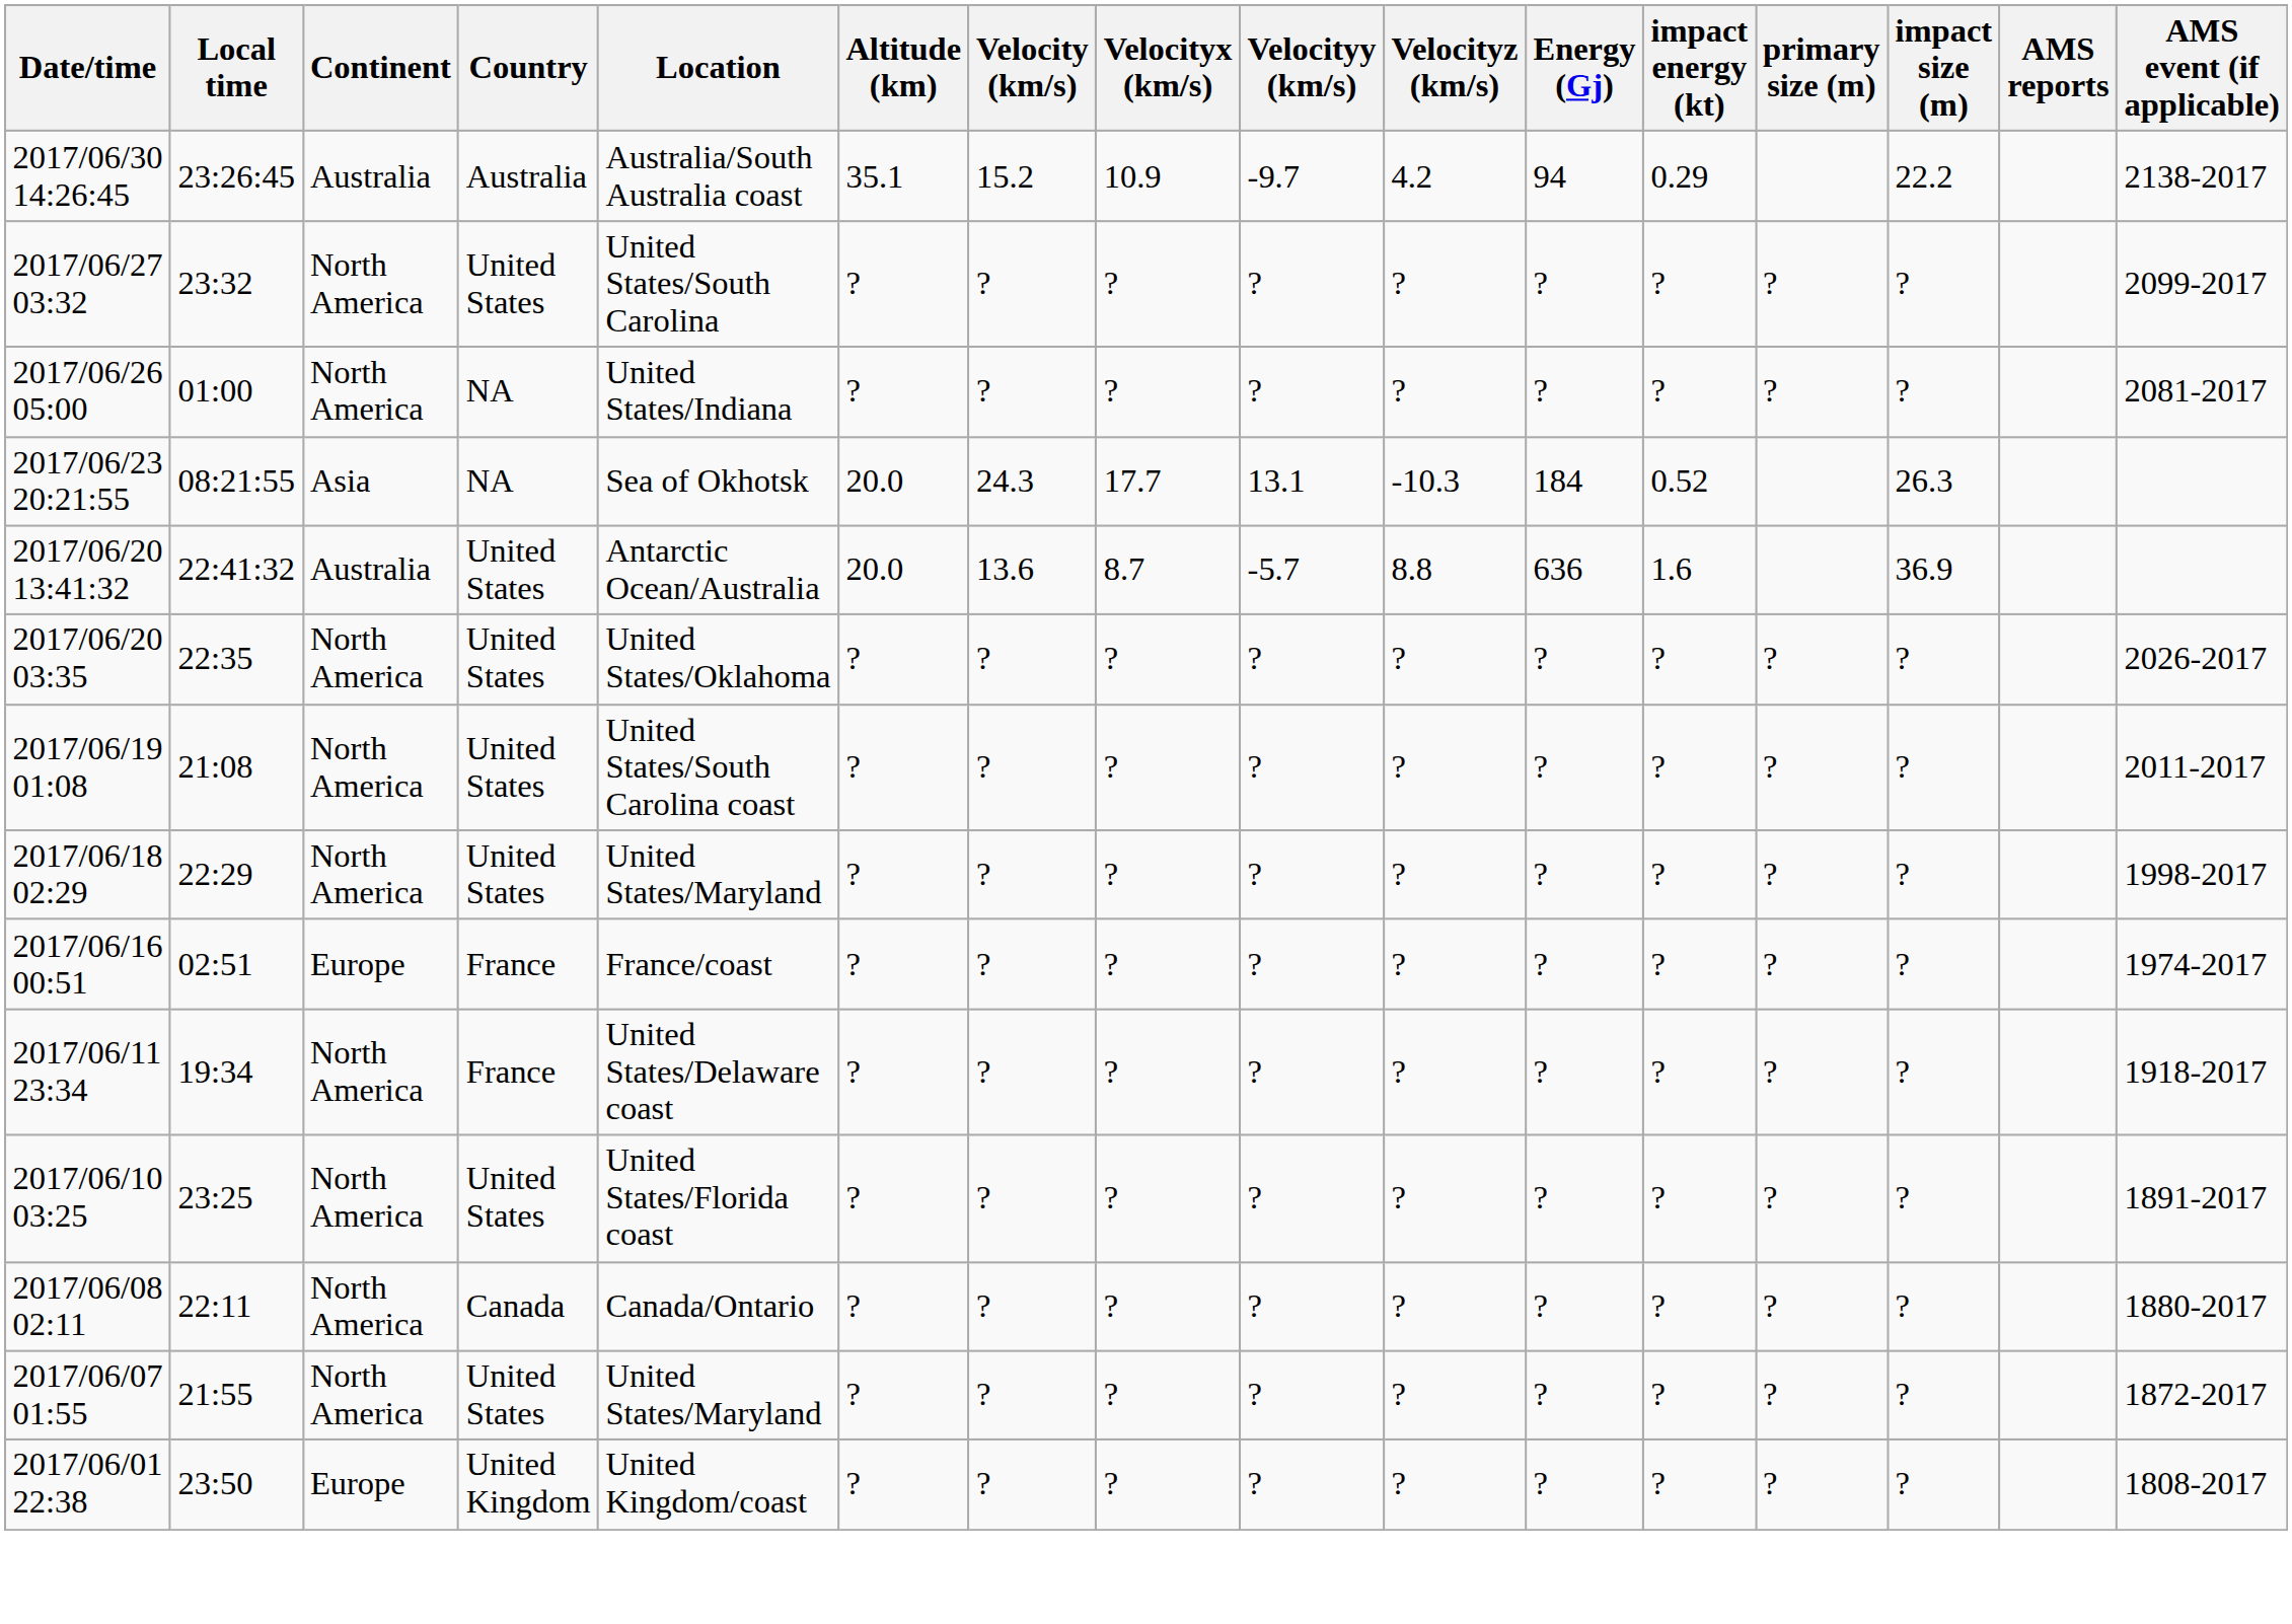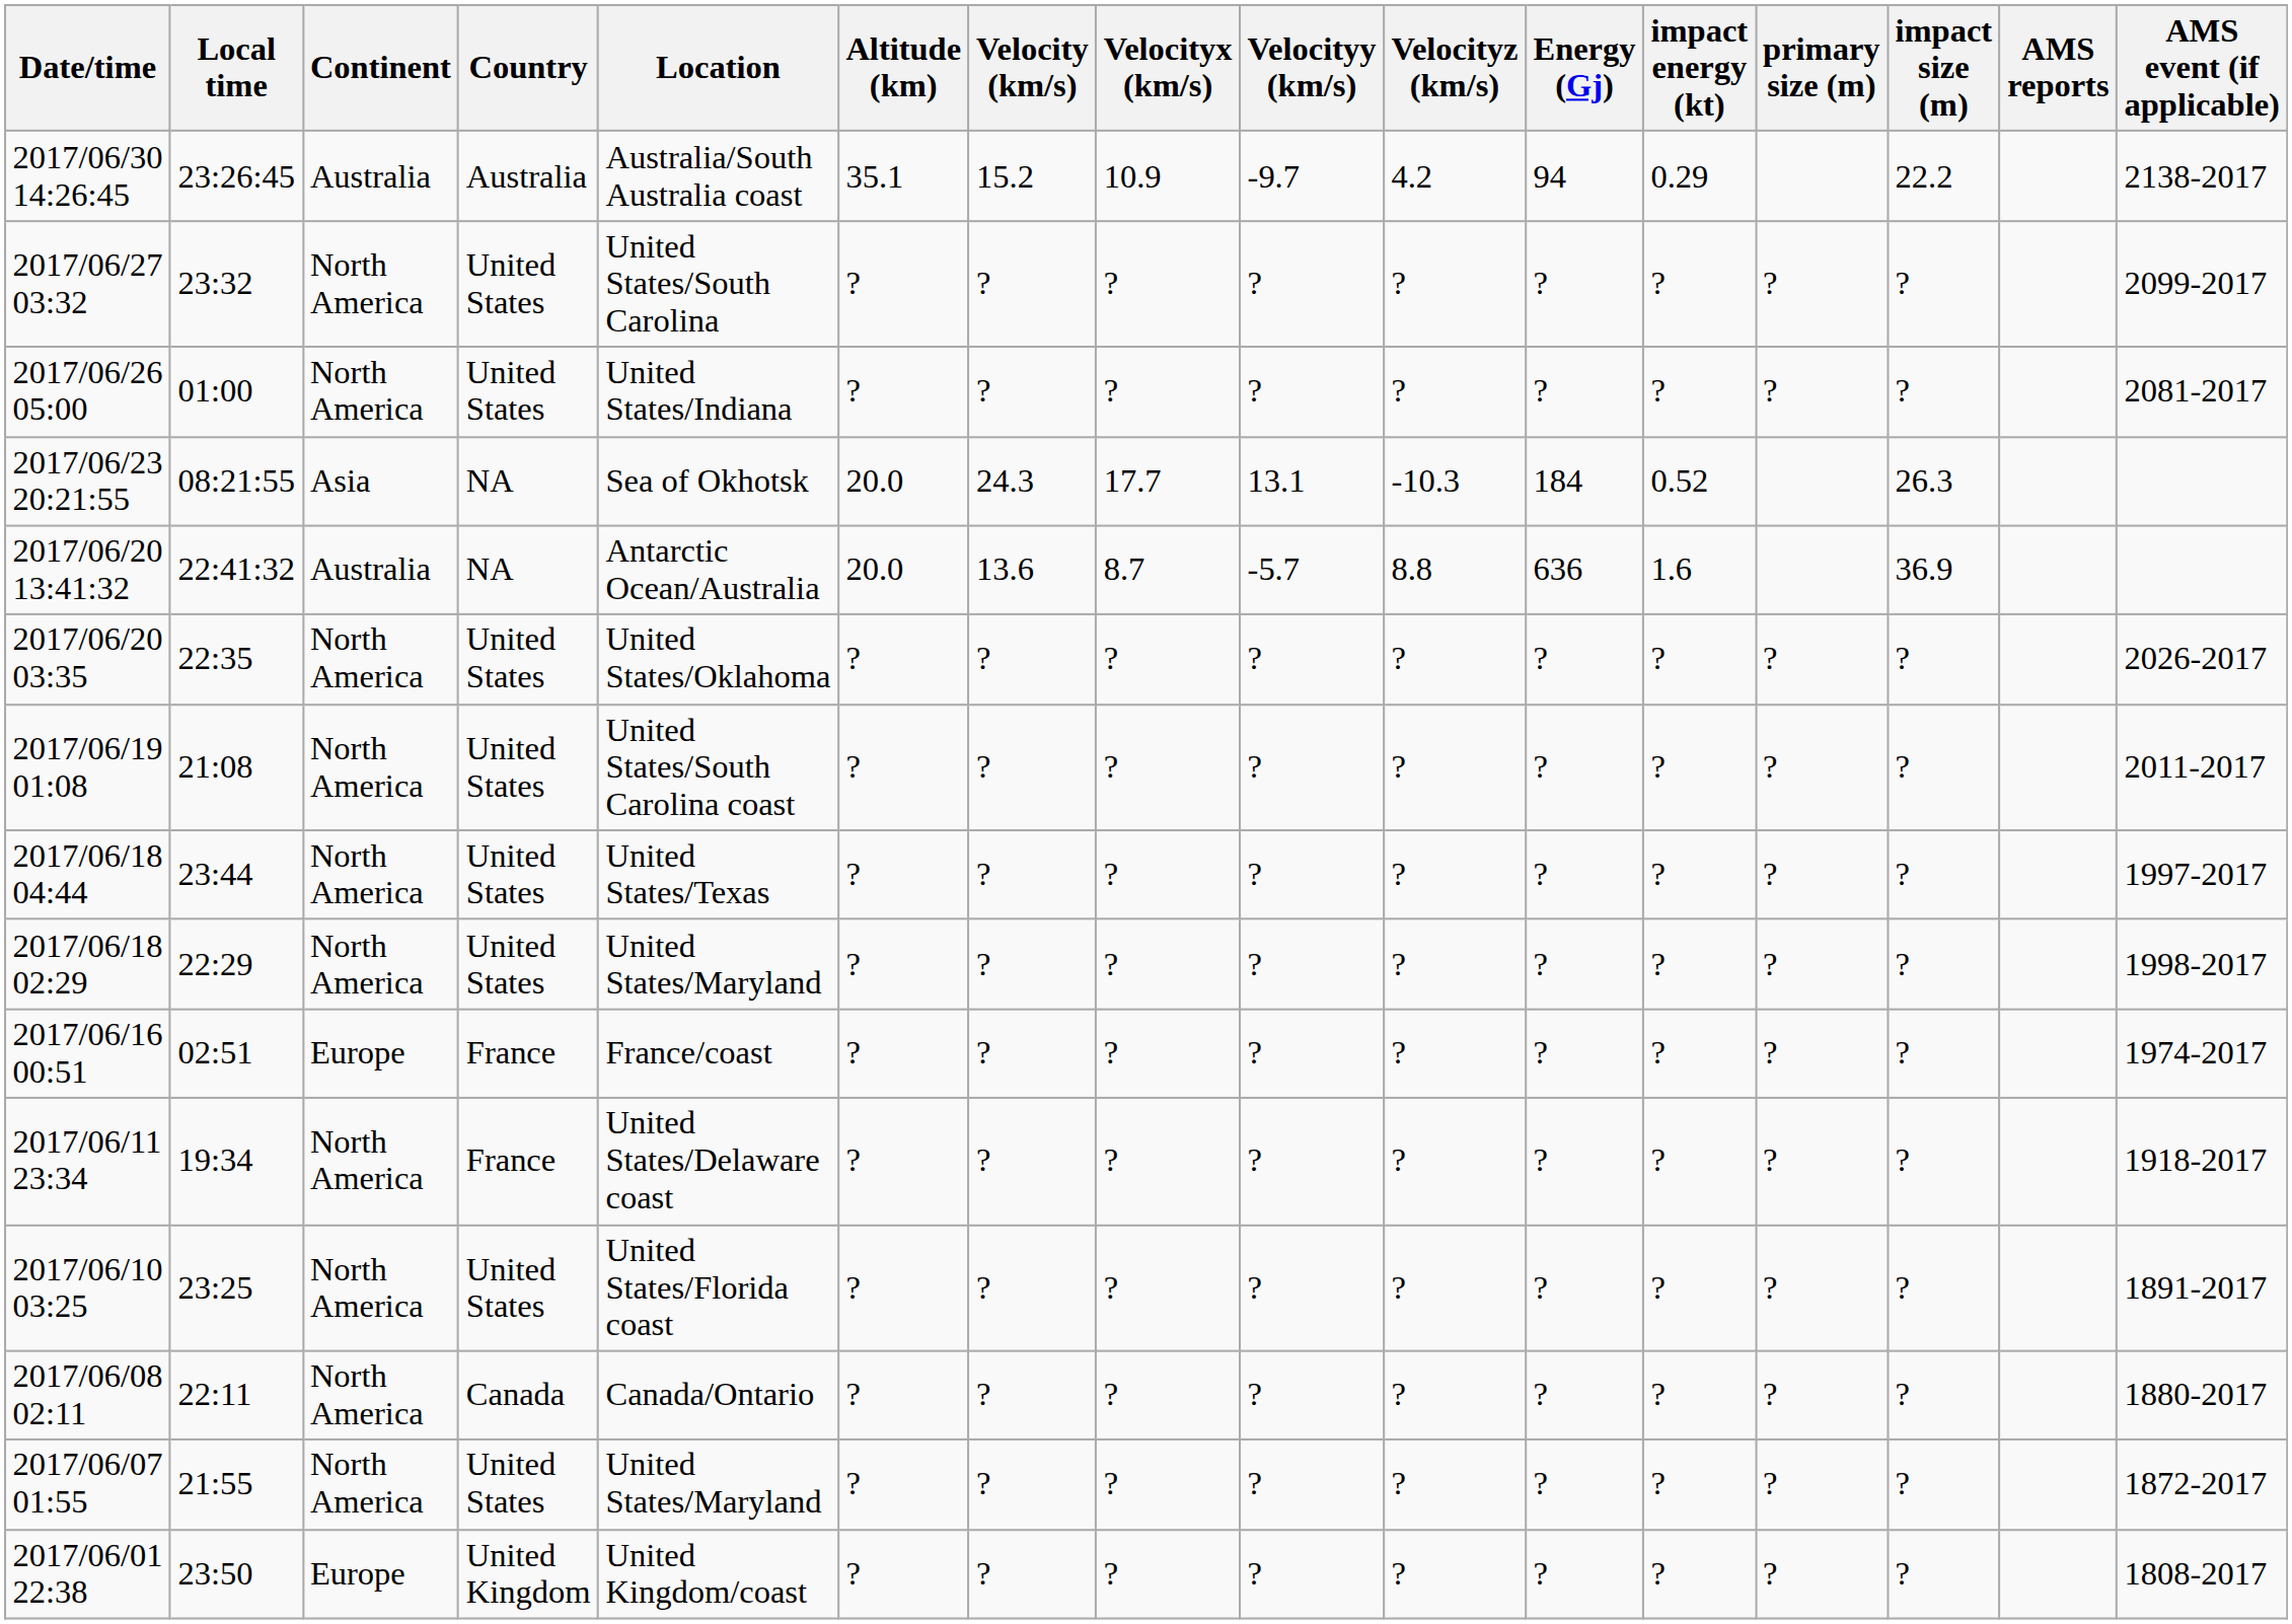2017/06/26 05:00 | Country: NA -> United States
2017/06/20 13:41:32 | Country: United States -> NA
+ row: 2017/06/18 04:44 | 23:44 | North America | United States | United States/Texas | ? | ? | ? | ? | ? | ? | ? | ? | ? | 1997-2017
